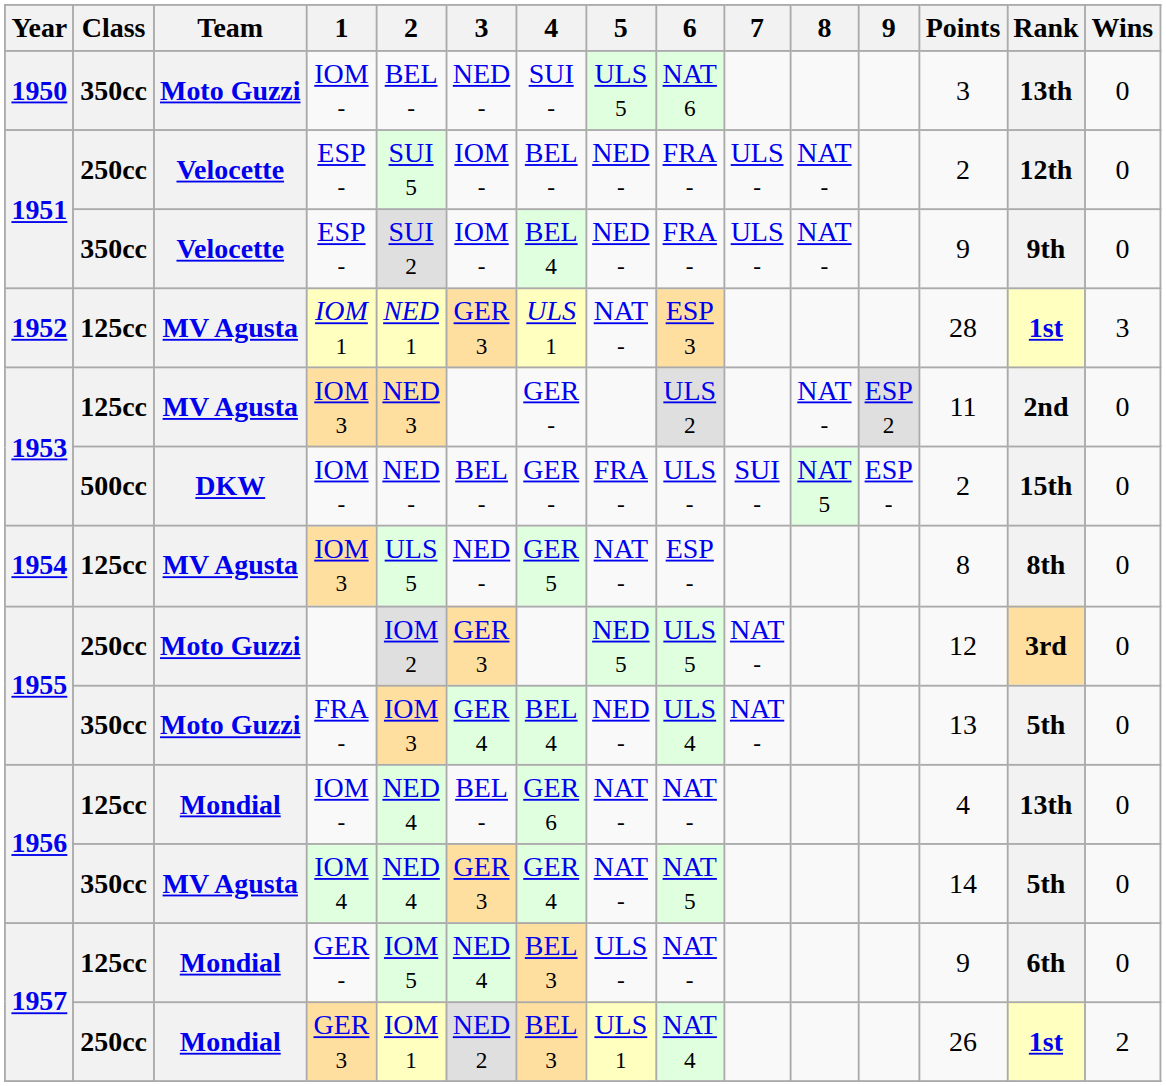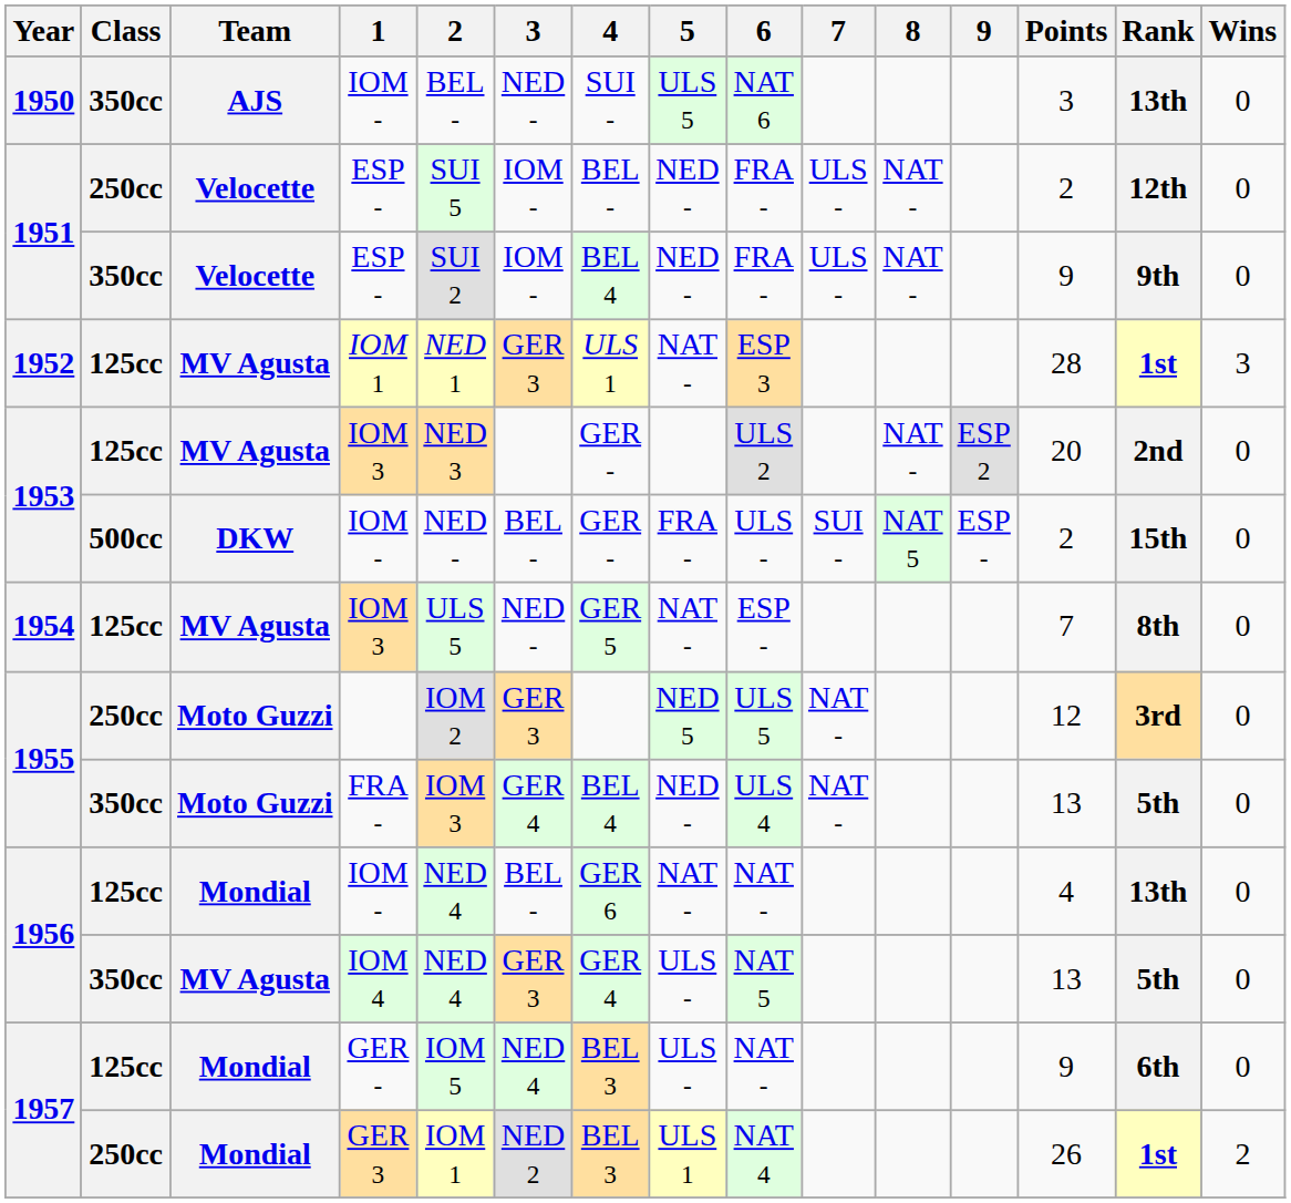1950 / IOM - | Team: Moto Guzzi -> AJS
1953 / IOM 3 | Points: 11 -> 20
1954 / IOM 3 | Points: 8 -> 7
IOM 4 | 5: NAT - -> ULS -
IOM 4 | Points: 14 -> 13
